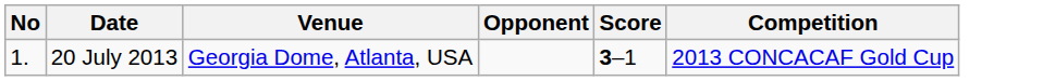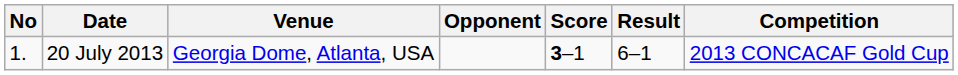+ column: Result | 6–1
